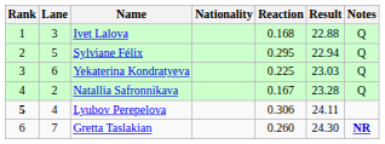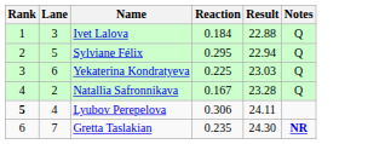- column: Nationality
Ivet Lalova | Reaction: 0.168 -> 0.184
Gretta Taslakian | Reaction: 0.260 -> 0.235
